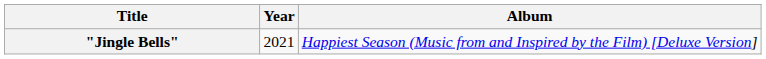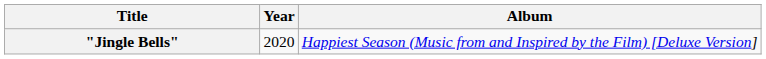"Jingle Bells" | Year: 2021 -> 2020
